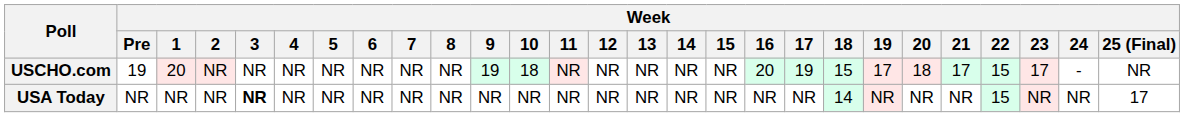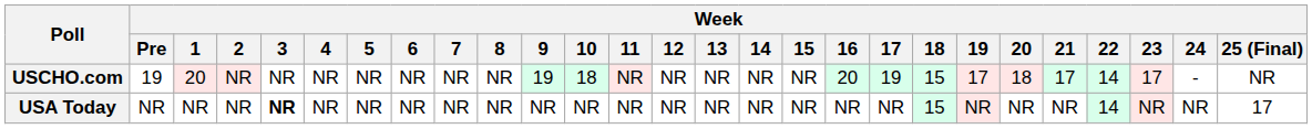USCHO.com | Week / 22: 15 -> 14
USA Today | Week / 18: 14 -> 15
USA Today | Week / 22: 15 -> 14
